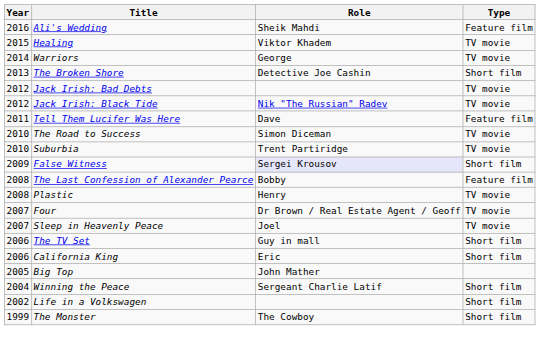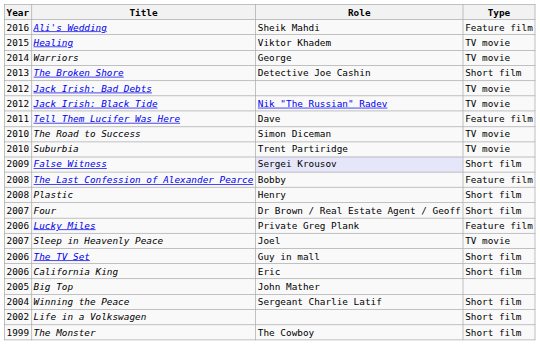Plastic | Type: TV movie -> Short film
Four | Type: TV movie -> Short film
+ row: 2006 | Lucky Miles | Private Greg Plank | Feature film
